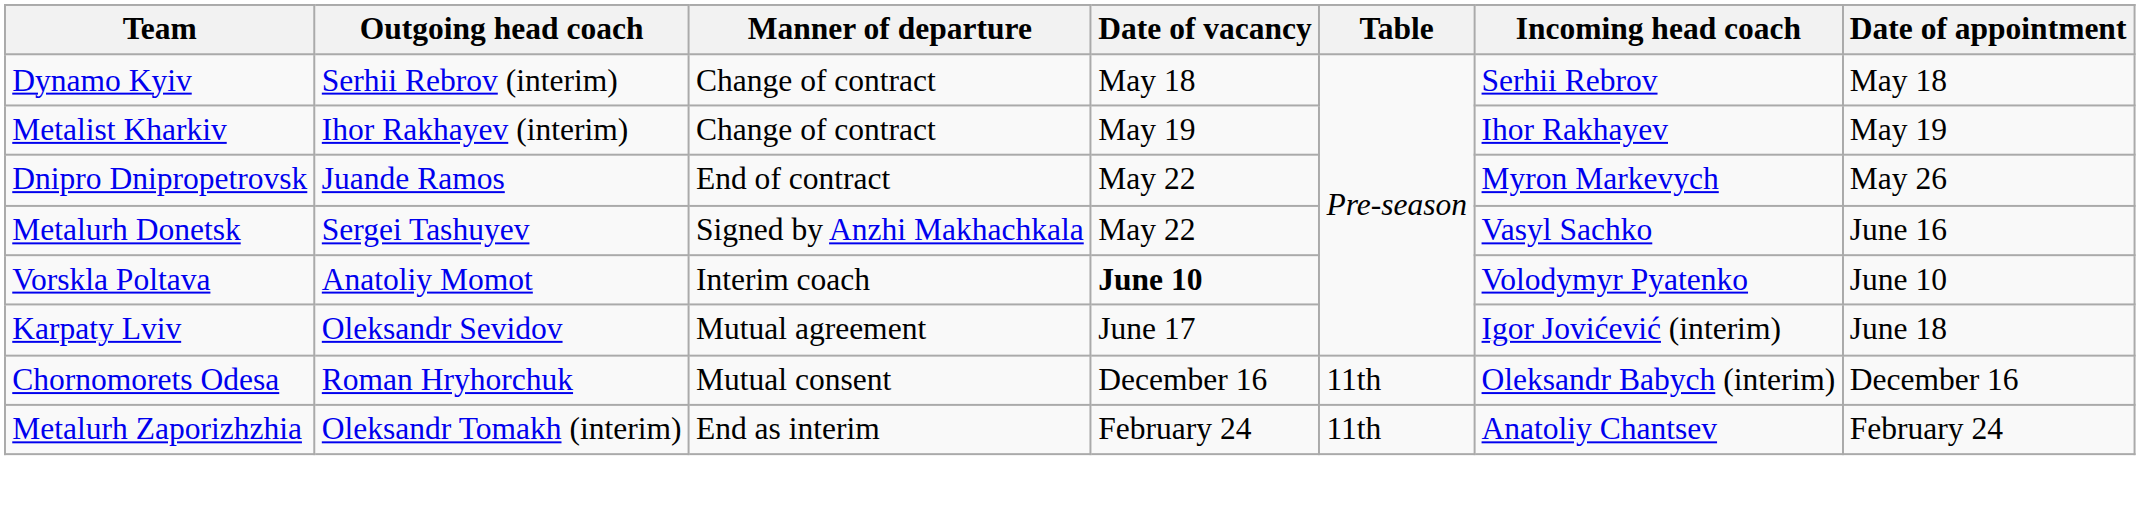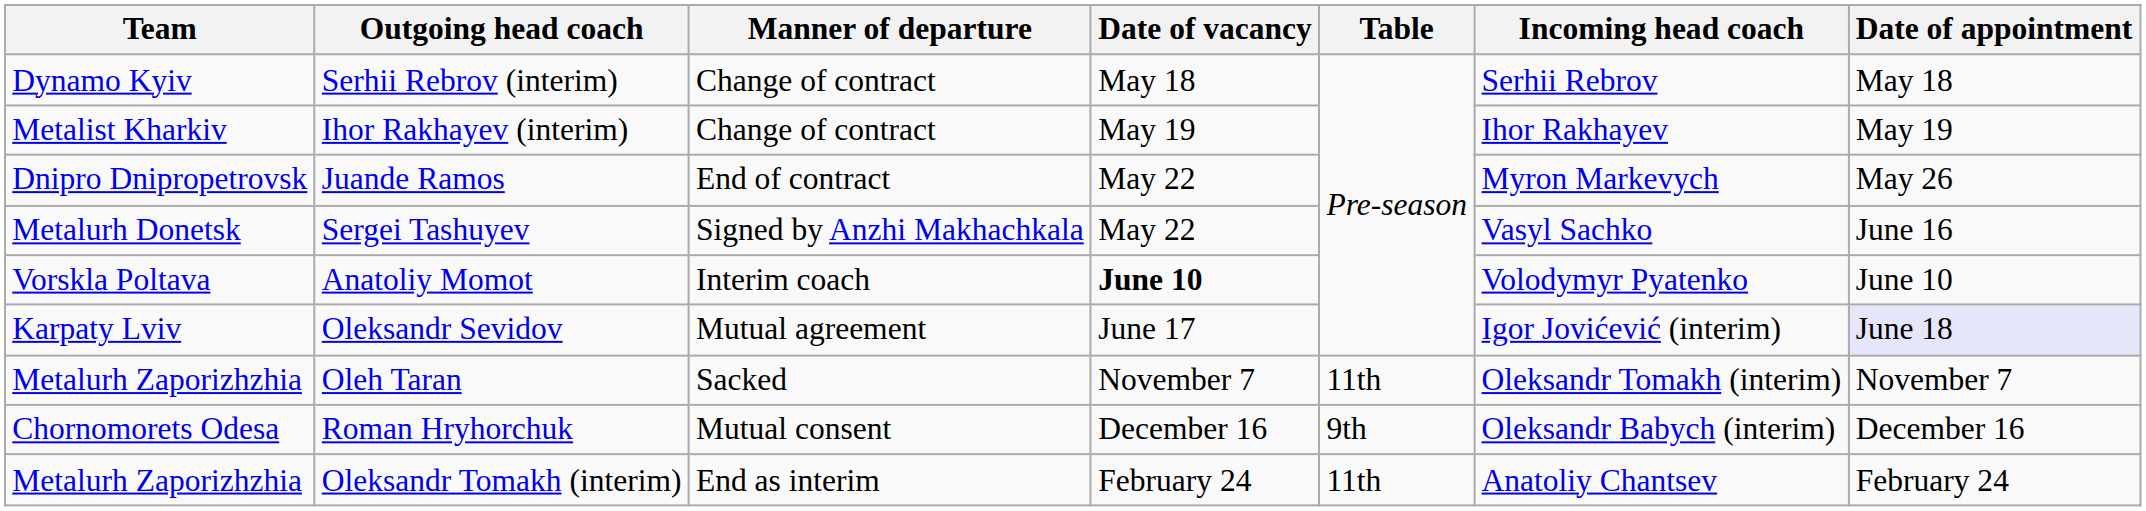Oleksandr Sevidov | Date of appointment: no background -> lavender background
+ row: Metalurh Zaporizhzhia | Oleh Taran | Sacked | November 7 | 11th | Oleksandr Tomakh (interim) | November 7
Roman Hryhorchuk | Table: 11th -> 9th
